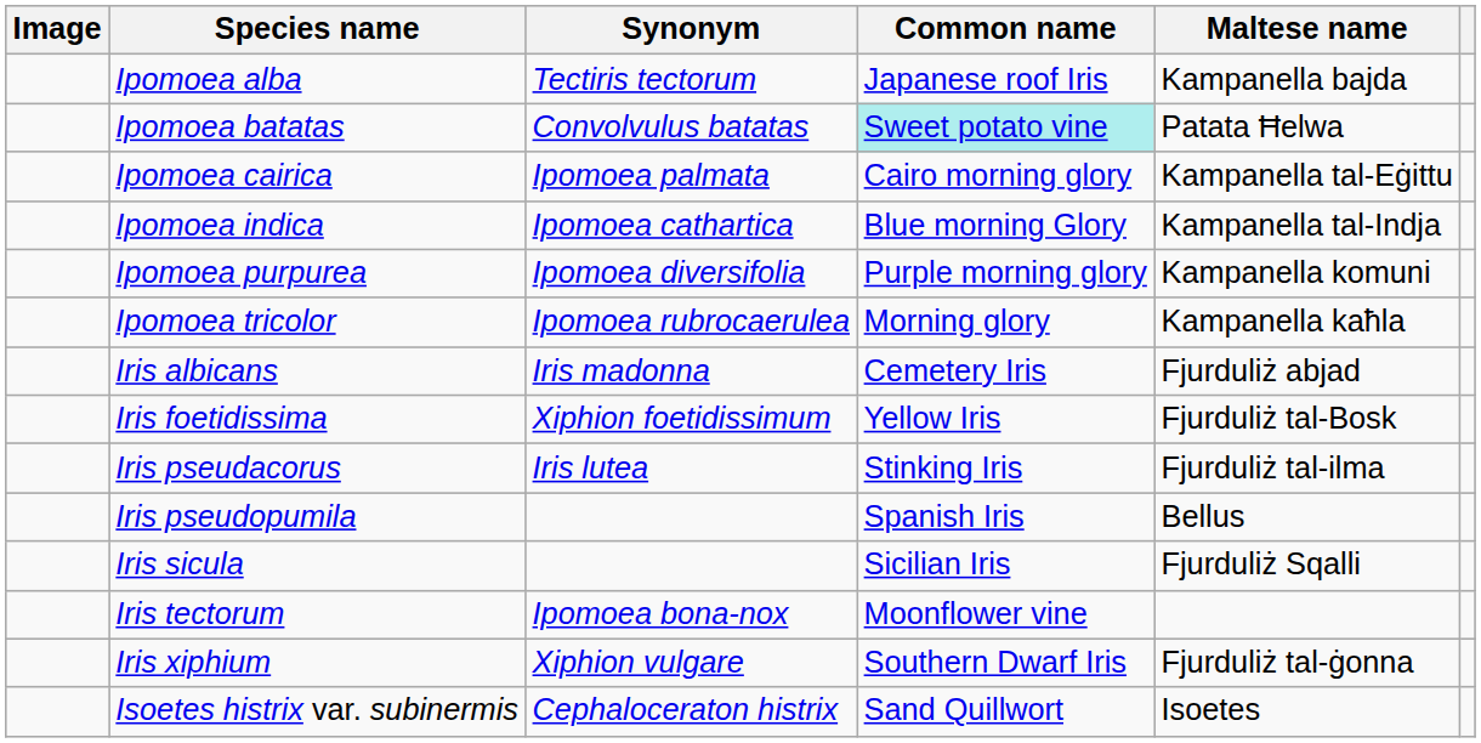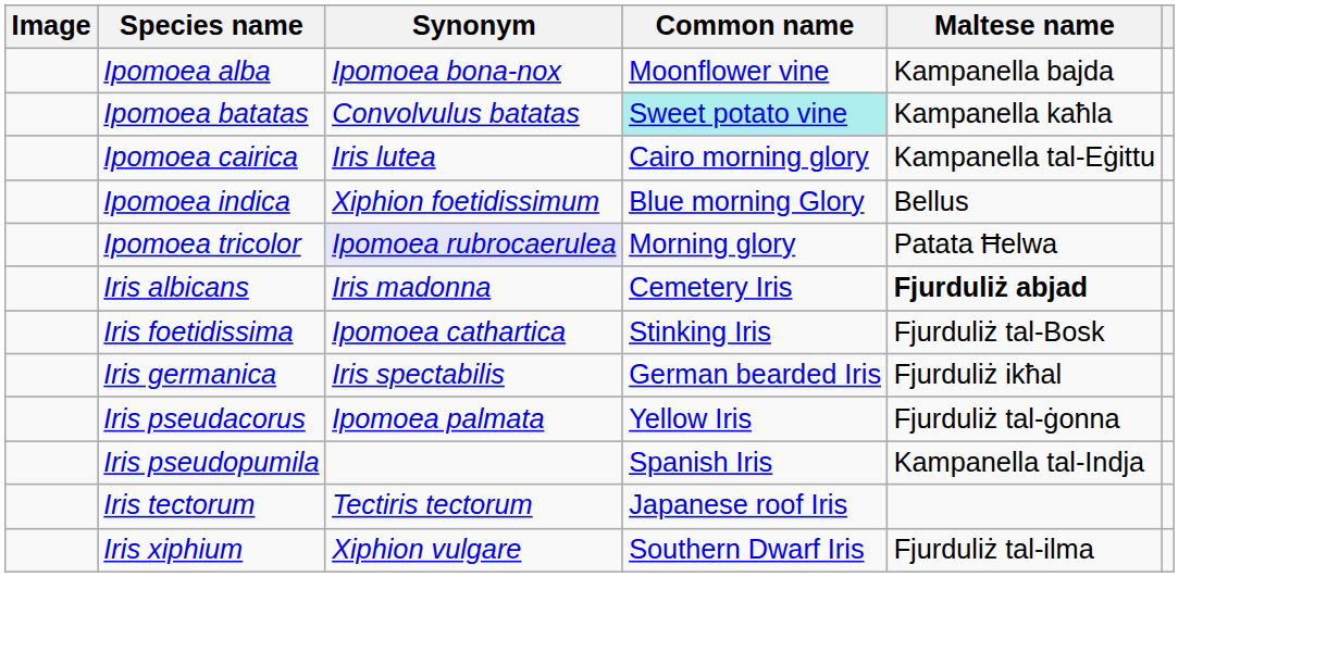Ipomoea alba | Synonym: Tectiris tectorum -> Ipomoea bona-nox
Ipomoea alba | Common name: Japanese roof Iris -> Moonflower vine
Ipomoea batatas | Maltese name: Patata Ħelwa -> Kampanella kaħla
Ipomoea cairica | Synonym: Ipomoea palmata -> Iris lutea
Ipomoea indica | Synonym: Ipomoea cathartica -> Xiphion foetidissimum
Ipomoea indica | Maltese name: Kampanella tal-Indja -> Bellus
- row: Ipomoea purpurea | Ipomoea diversifolia | Purple morning glory | Kampanella komuni
Ipomoea tricolor | Synonym: no background -> lavender background
Ipomoea tricolor | Maltese name: Kampanella kaħla -> Patata Ħelwa
Iris albicans | Maltese name: normal -> bold
Iris foetidissima | Synonym: Xiphion foetidissimum -> Ipomoea cathartica
Iris foetidissima | Common name: Yellow Iris -> Stinking Iris
+ row: Iris germanica | Iris spectabilis | German bearded Iris | Fjurduliż ikħal
Iris pseudacorus | Synonym: Iris lutea -> Ipomoea palmata
Iris pseudacorus | Common name: Stinking Iris -> Yellow Iris
Iris pseudacorus | Maltese name: Fjurduliż tal-ilma -> Fjurduliż tal-ġonna
Iris pseudopumila | Maltese name: Bellus -> Kampanella tal-Indja
- row: Iris sicula | Sicilian Iris | Fjurduliż Sqalli
Iris tectorum | Synonym: Ipomoea bona-nox -> Tectiris tectorum
Iris tectorum | Common name: Moonflower vine -> Japanese roof Iris
Iris xiphium | Maltese name: Fjurduliż tal-ġonna -> Fjurduliż tal-ilma
- row: Isoetes histrix var. subinermis | Cephaloceraton histrix | Sand Quillwort | Isoetes
